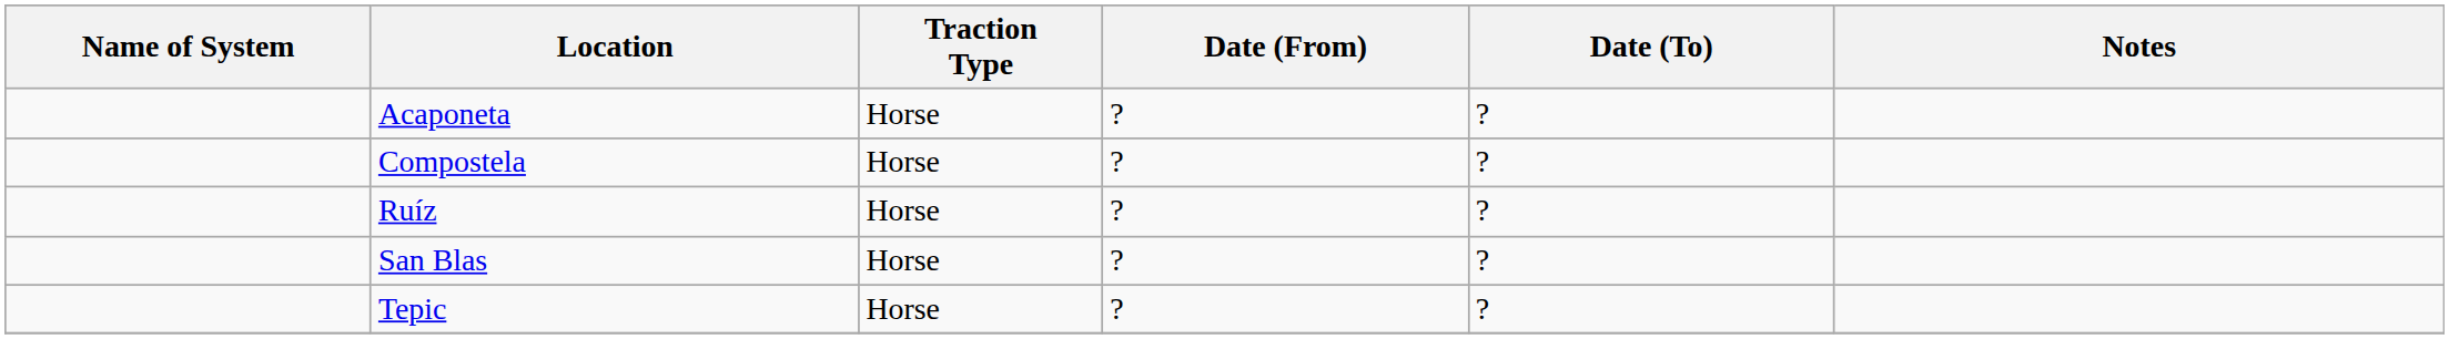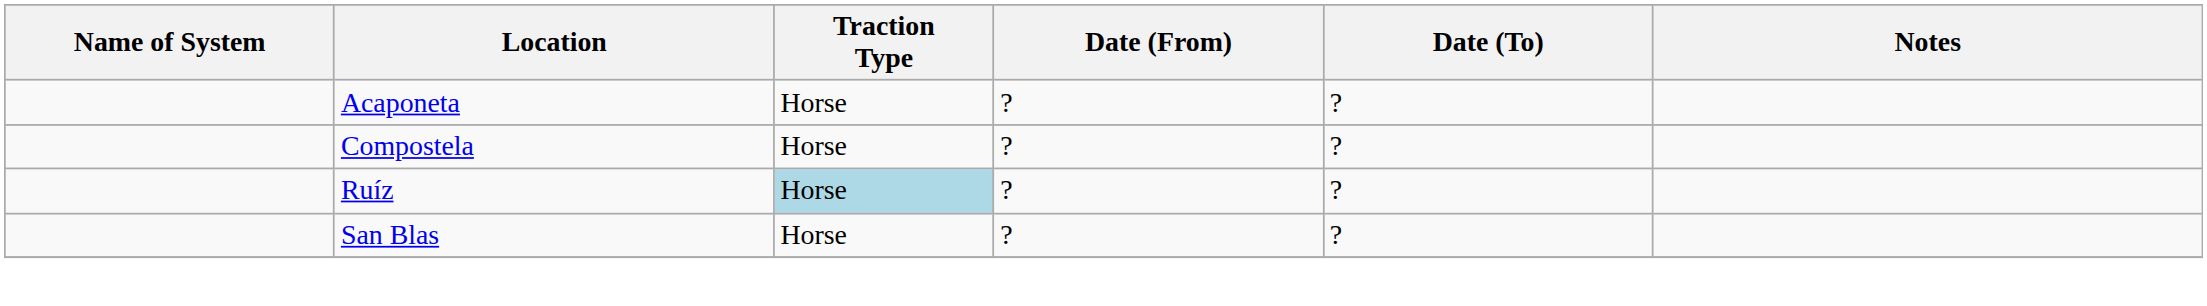Ruíz | Traction Type: no background -> lightblue background
- row: Tepic | Horse | ? | ?
